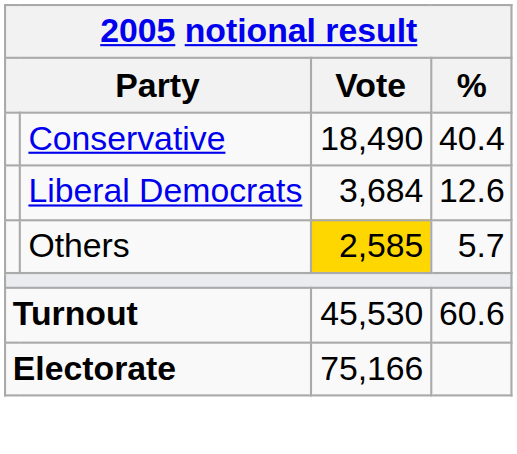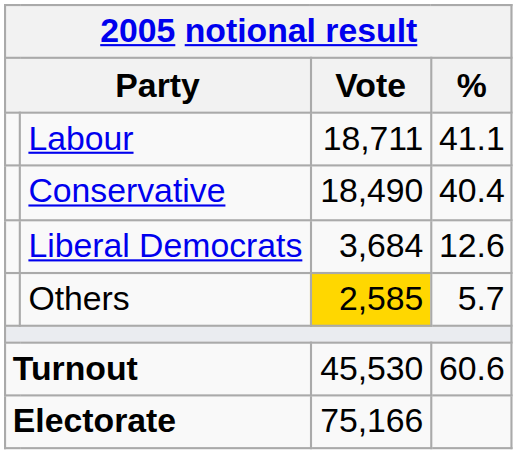+ row: Labour | 18,711 | 41.1
